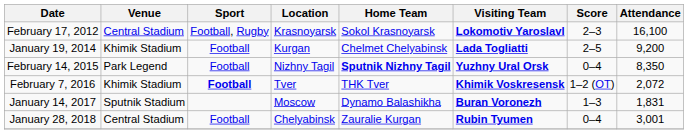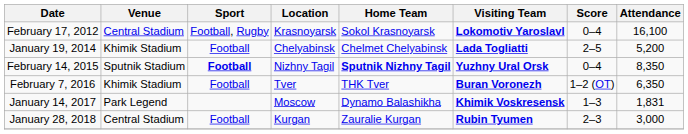February 17, 2012 | Score: 2–3 -> 0–4
January 19, 2014 | Location: Kurgan -> Chelyabinsk
January 19, 2014 | Attendance: 9,200 -> 5,200
February 14, 2015 | Venue: Park Legend -> Sputnik Stadium
February 14, 2015 | Sport: normal -> bold
February 7, 2016 | Sport: bold -> normal
February 7, 2016 | Visiting Team: Khimik Voskresensk -> Buran Voronezh
February 7, 2016 | Attendance: 2,072 -> 6,350
January 14, 2017 | Venue: Sputnik Stadium -> Park Legend
January 14, 2017 | Visiting Team: Buran Voronezh -> Khimik Voskresensk
January 28, 2018 | Location: Chelyabinsk -> Kurgan
January 28, 2018 | Score: 0–4 -> 2–3
January 28, 2018 | Attendance: 3,001 -> 3,000
